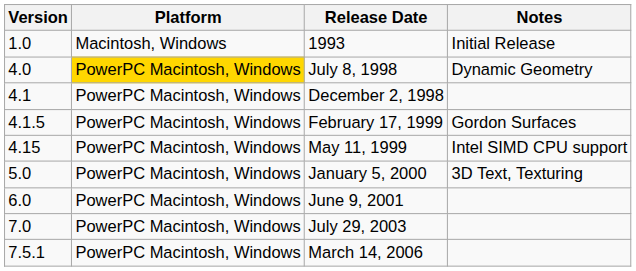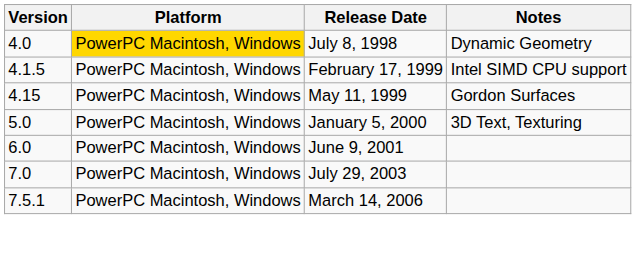- row: 1.0 | Macintosh, Windows | 1993 | Initial Release
- row: 4.1 | PowerPC Macintosh, Windows | December 2, 1998
February 17, 1999 | Notes: Gordon Surfaces -> Intel SIMD CPU support
May 11, 1999 | Notes: Intel SIMD CPU support -> Gordon Surfaces
